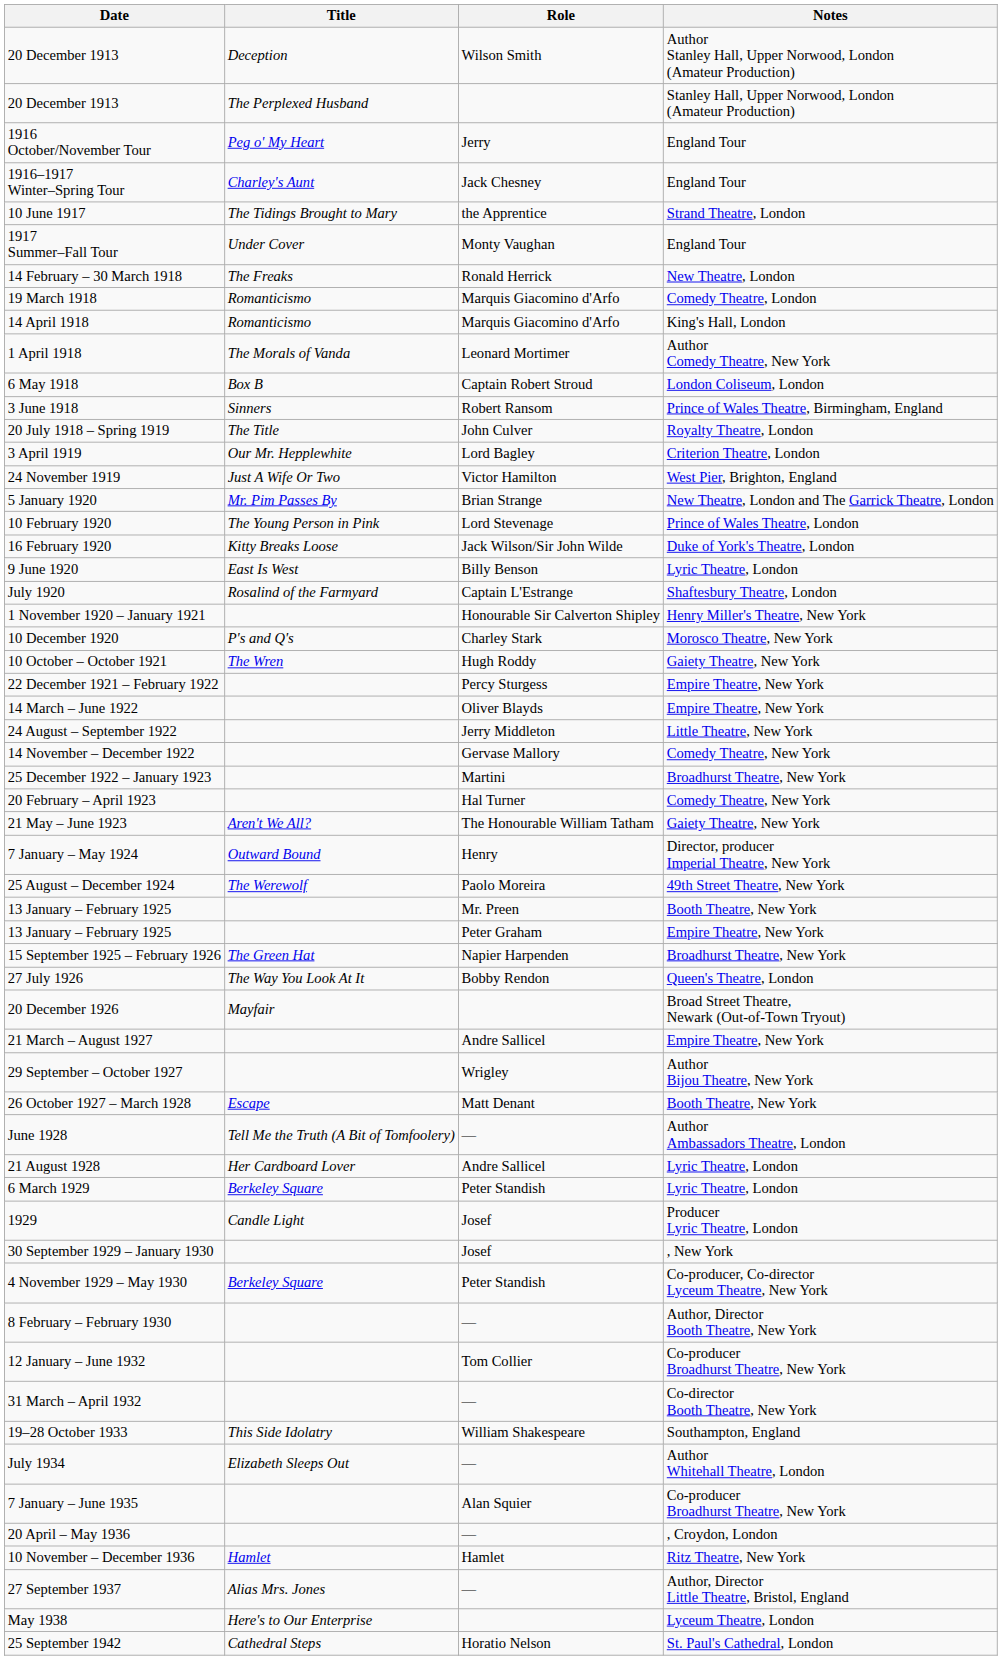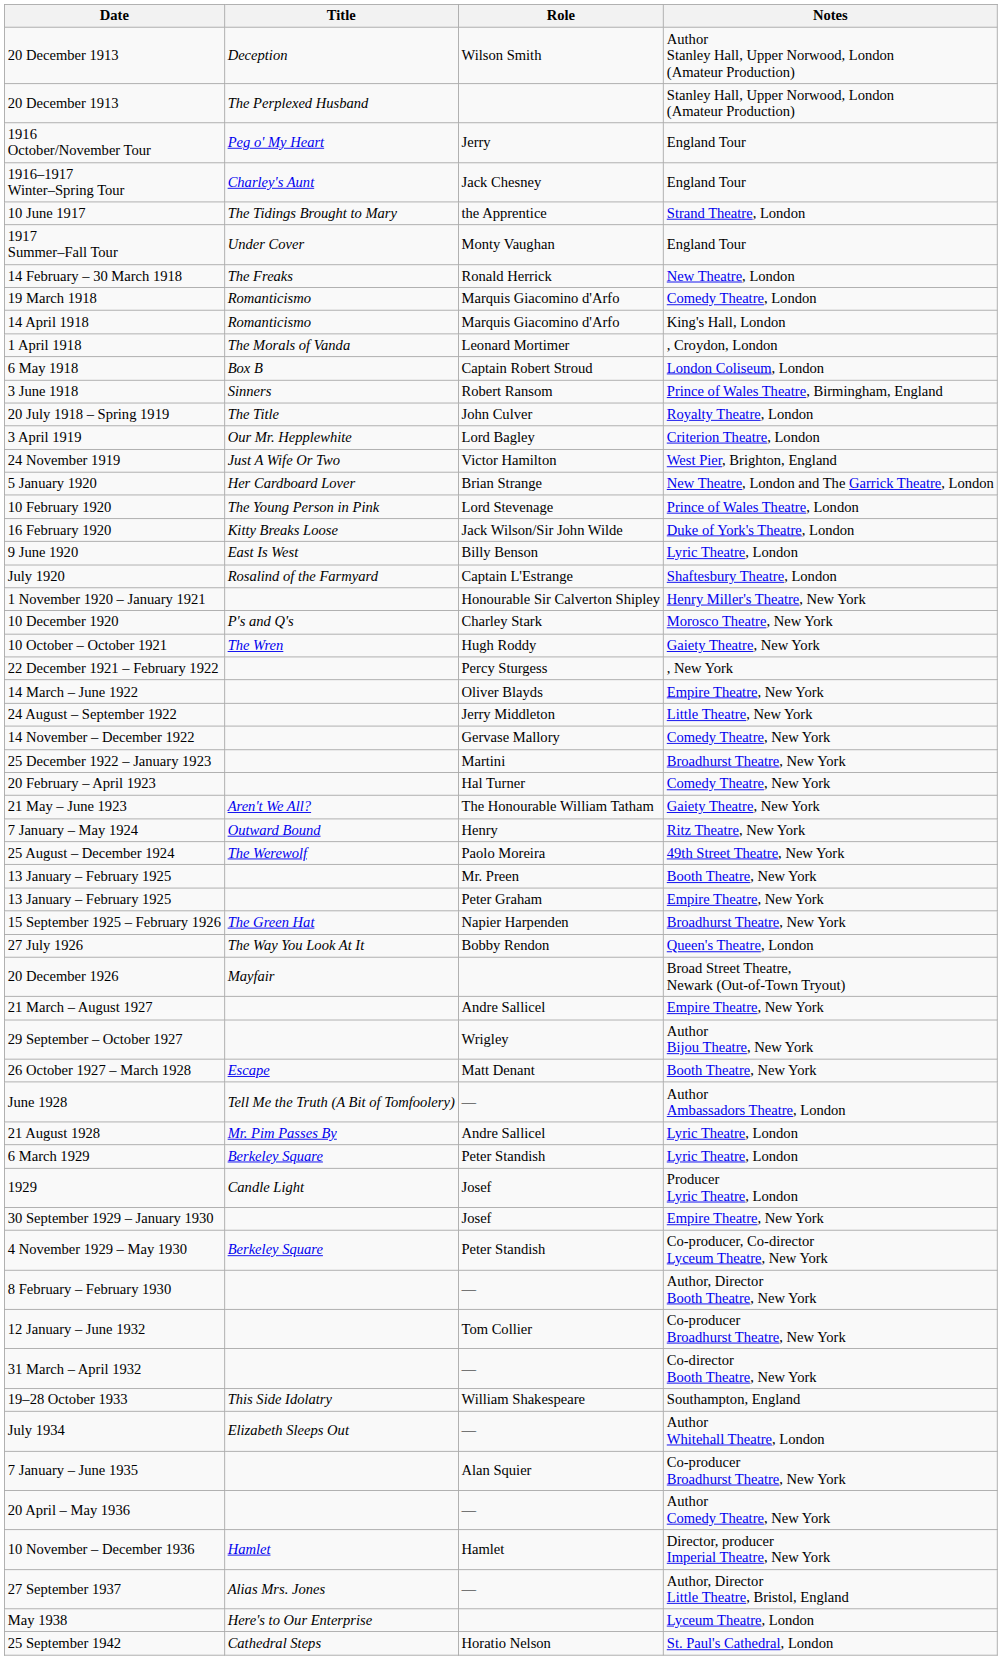1 April 1918 | Notes: Author Comedy Theatre, New York -> , Croydon, London
5 January 1920 | Title: Mr. Pim Passes By -> Her Cardboard Lover
22 December 1921 – February 1922 | Notes: Empire Theatre, New York -> , New York
7 January – May 1924 | Notes: Director, producer Imperial Theatre, New York -> Ritz Theatre, New York
21 August 1928 | Title: Her Cardboard Lover -> Mr. Pim Passes By
30 September 1929 – January 1930 | Notes: , New York -> Empire Theatre, New York
20 April – May 1936 | Notes: , Croydon, London -> Author Comedy Theatre, New York
10 November – December 1936 | Notes: Ritz Theatre, New York -> Director, producer Imperial Theatre, New York
